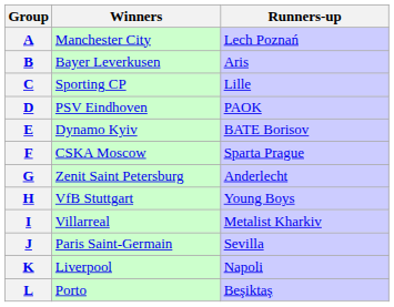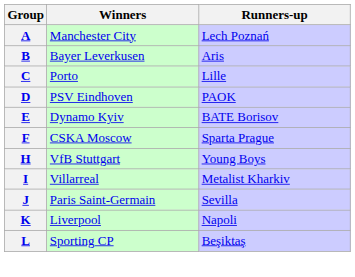C | Winners: Sporting CP -> Porto
- row: G | Zenit Saint Petersburg | Anderlecht
L | Winners: Porto -> Sporting CP
